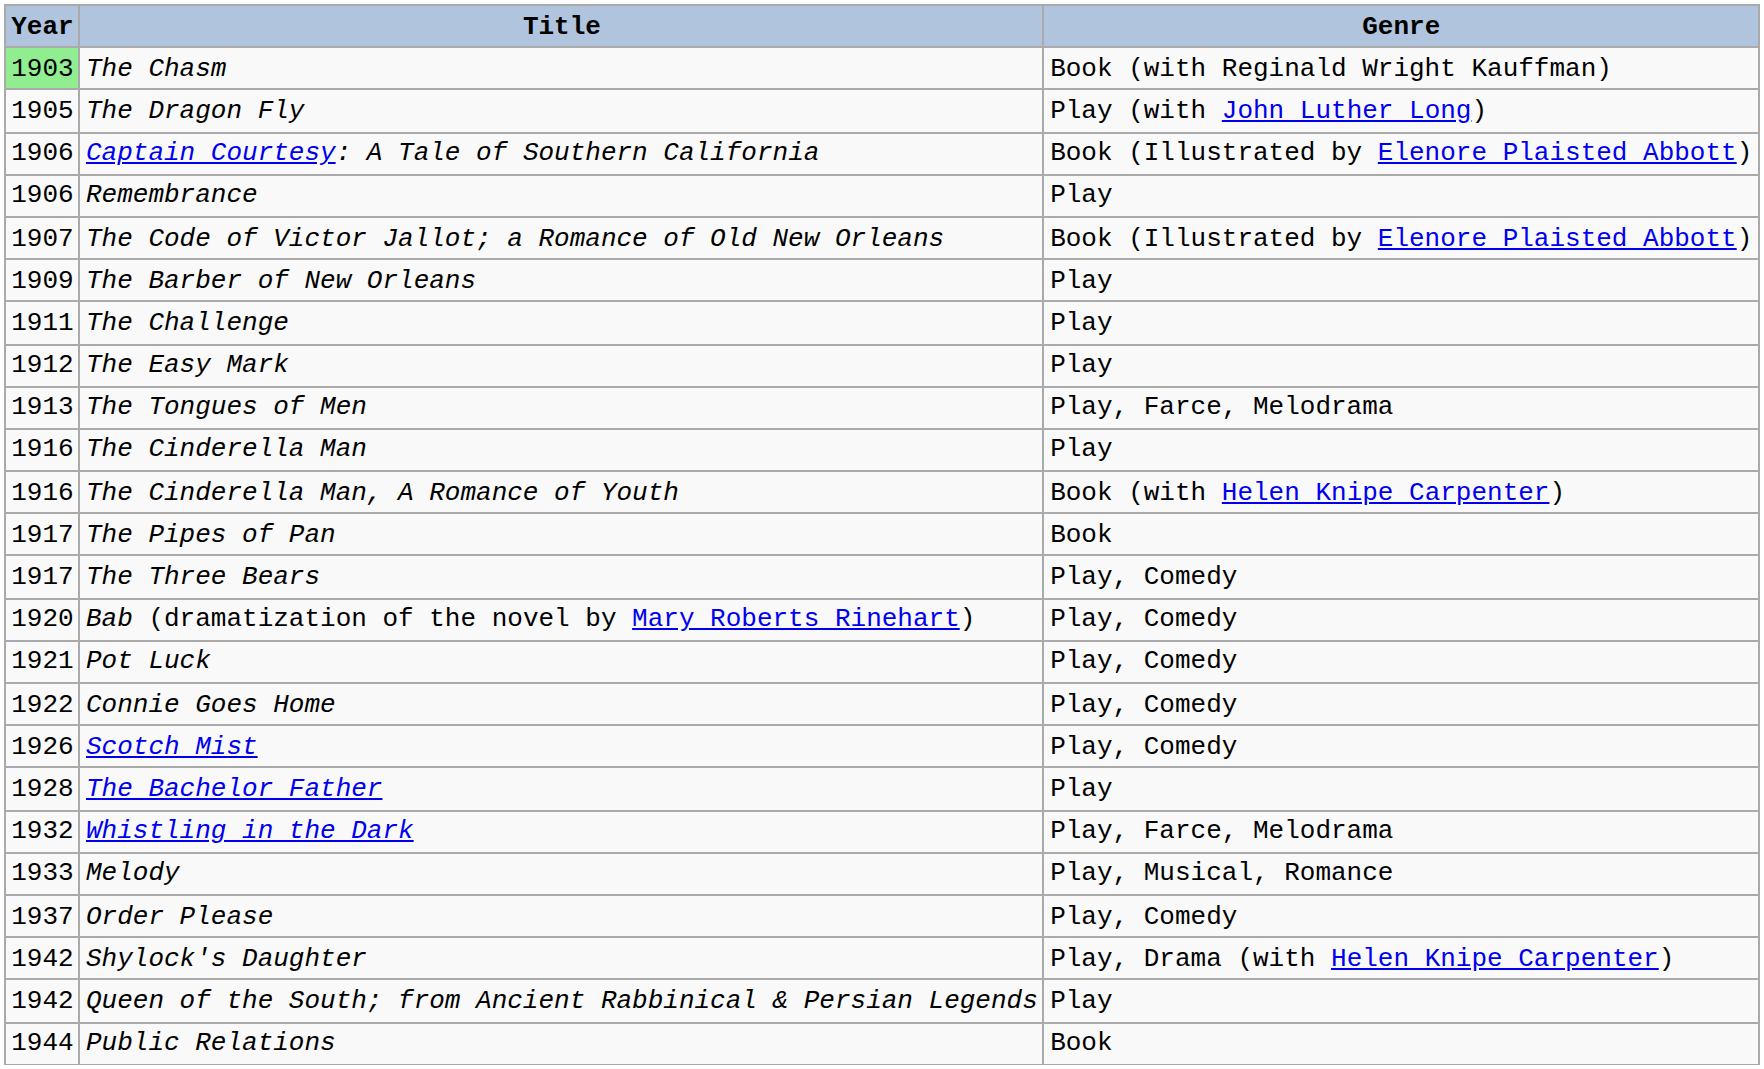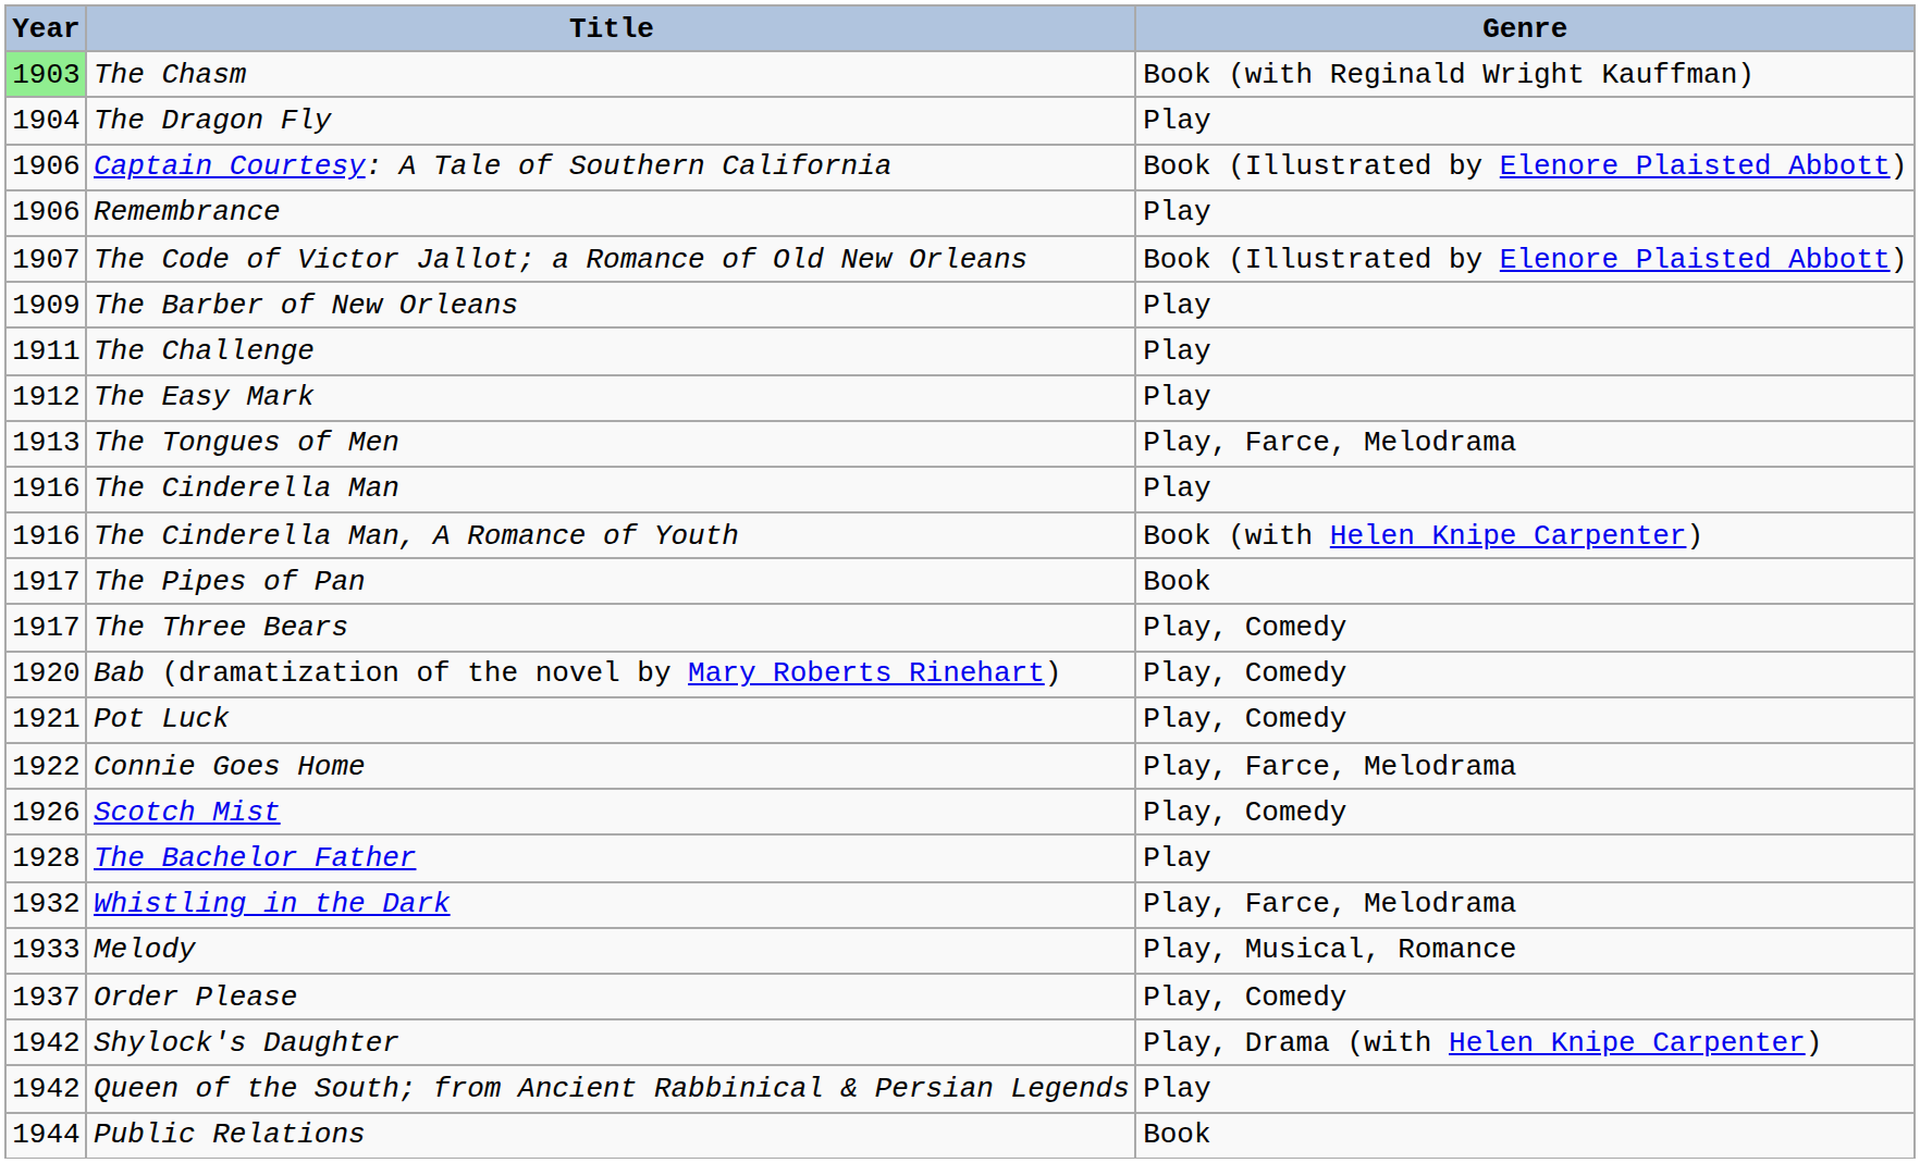The Dragon Fly | Year: 1905 -> 1904
The Dragon Fly | Genre: Play (with John Luther Long) -> Play
Connie Goes Home | Genre: Play, Comedy -> Play, Farce, Melodrama
